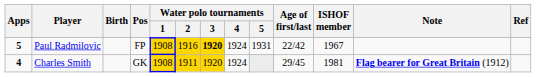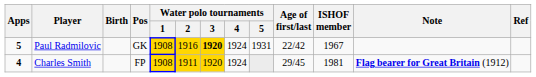Paul Radmilovic | Pos: FP -> GK
Charles Smith | Pos: GK -> FP
